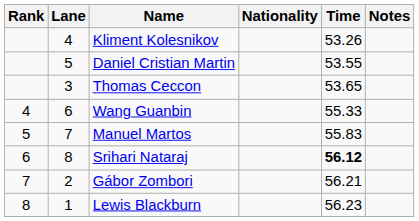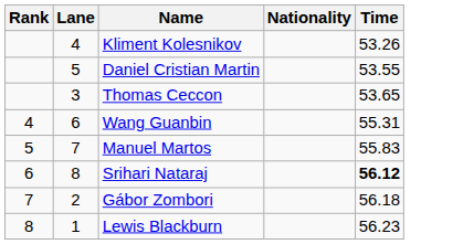- column: Notes
Wang Guanbin | Time: 55.33 -> 55.31
Gábor Zombori | Time: 56.21 -> 56.18
